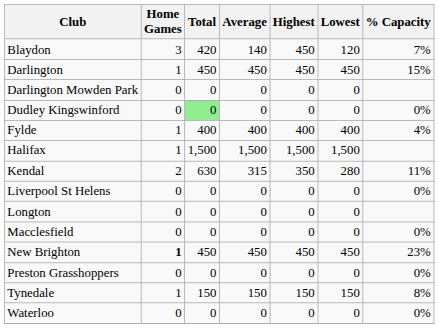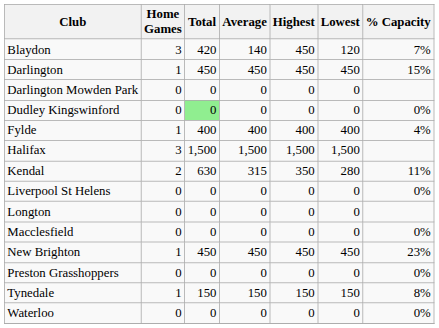Halifax | Home Games: 1 -> 3
New Brighton | Home Games: bold -> normal
